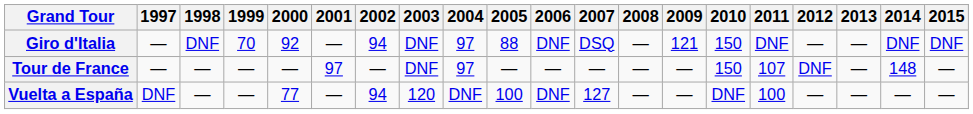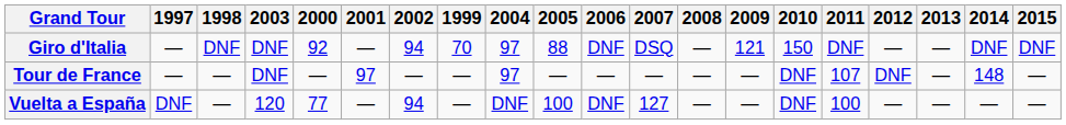columns swapped: 1999 <-> 2003
Tour de France | 2010: 150 -> DNF
